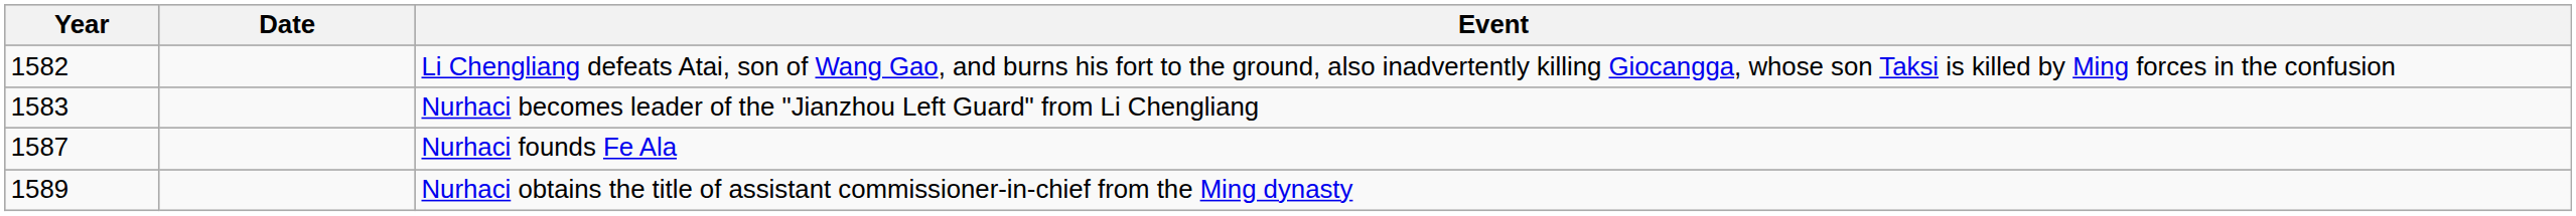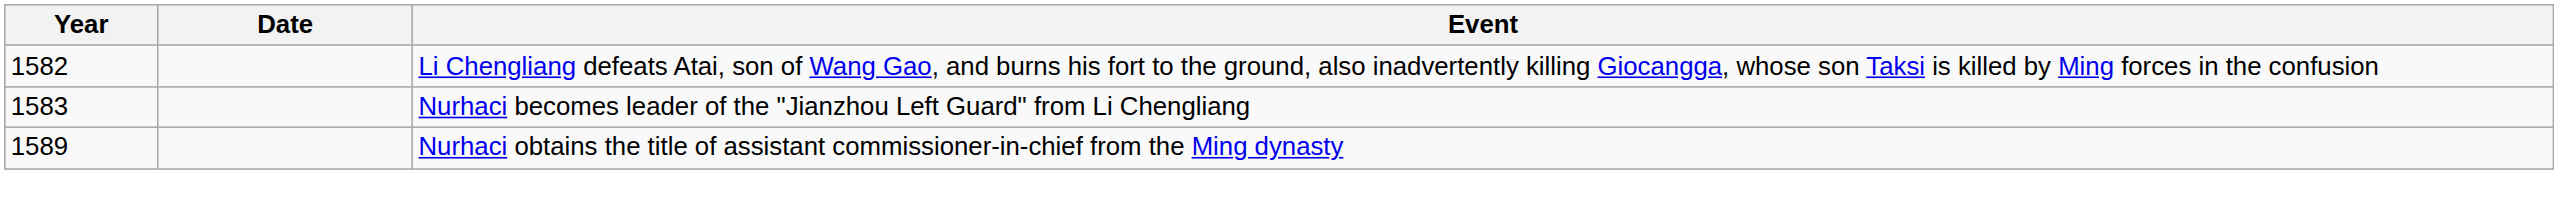- row: 1587 | Nurhaci founds Fe Ala
